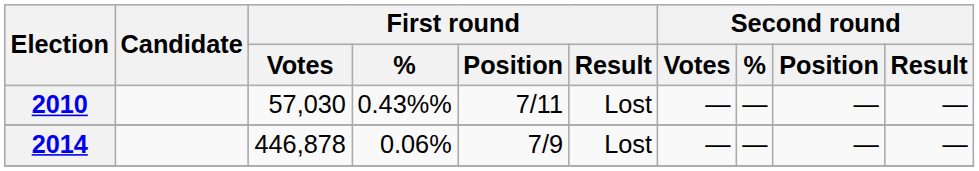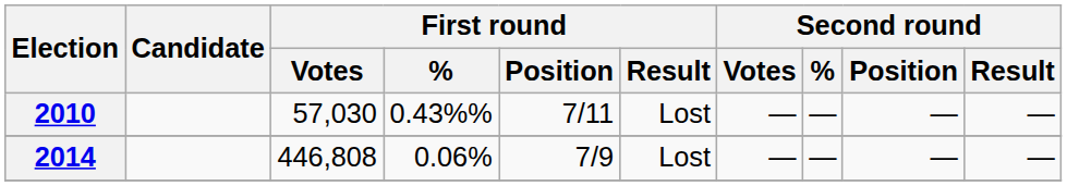2014 | First round / Votes: 446,878 -> 446,808
